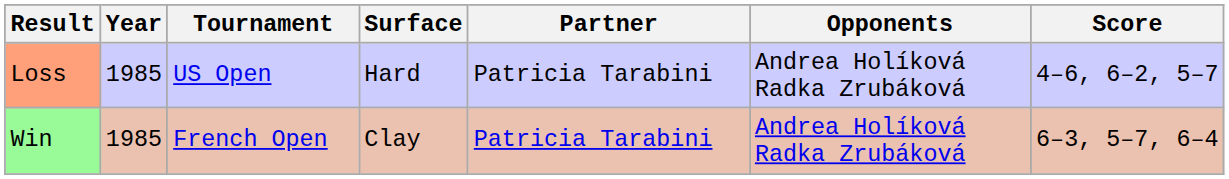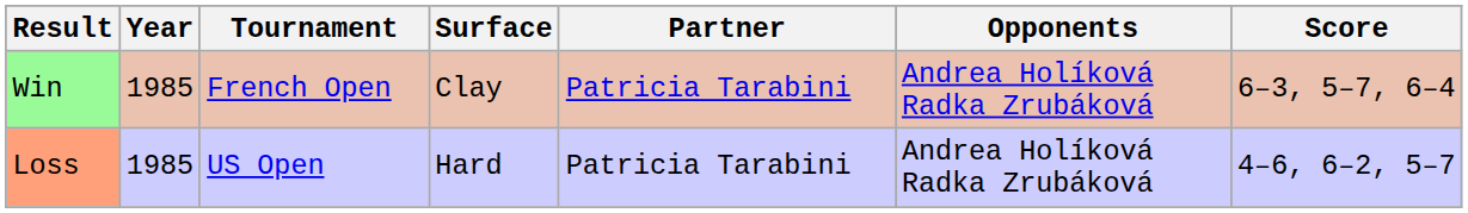rows swapped: Win <-> Loss
